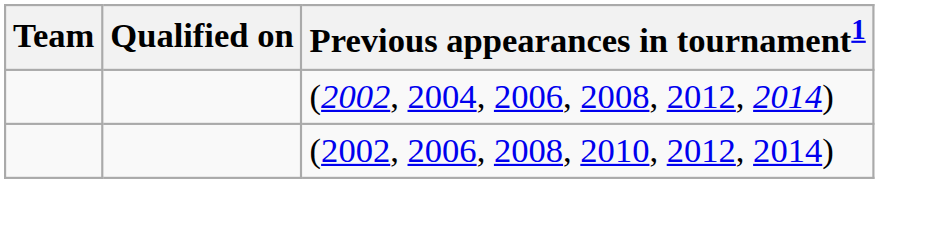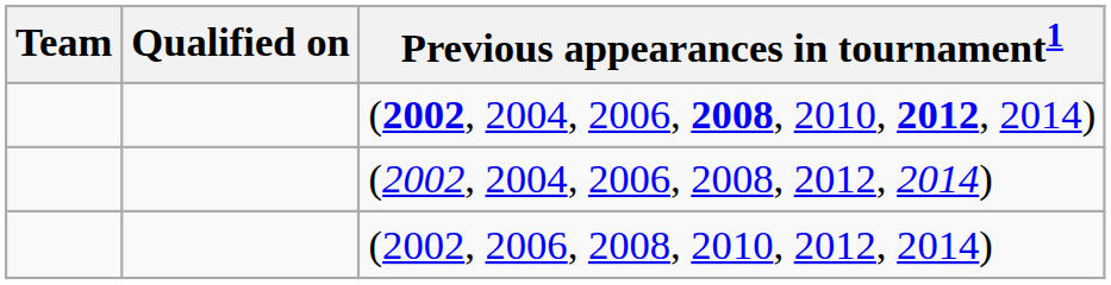+ row: (2002, 2004, 2006, 2008, 2010, 2012, 2014)
